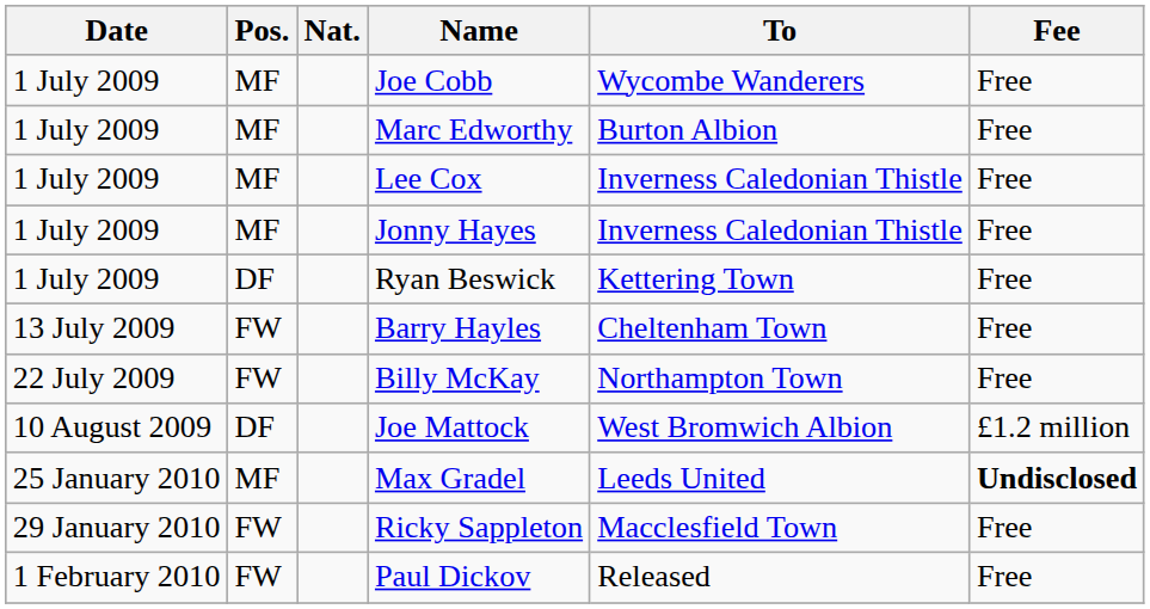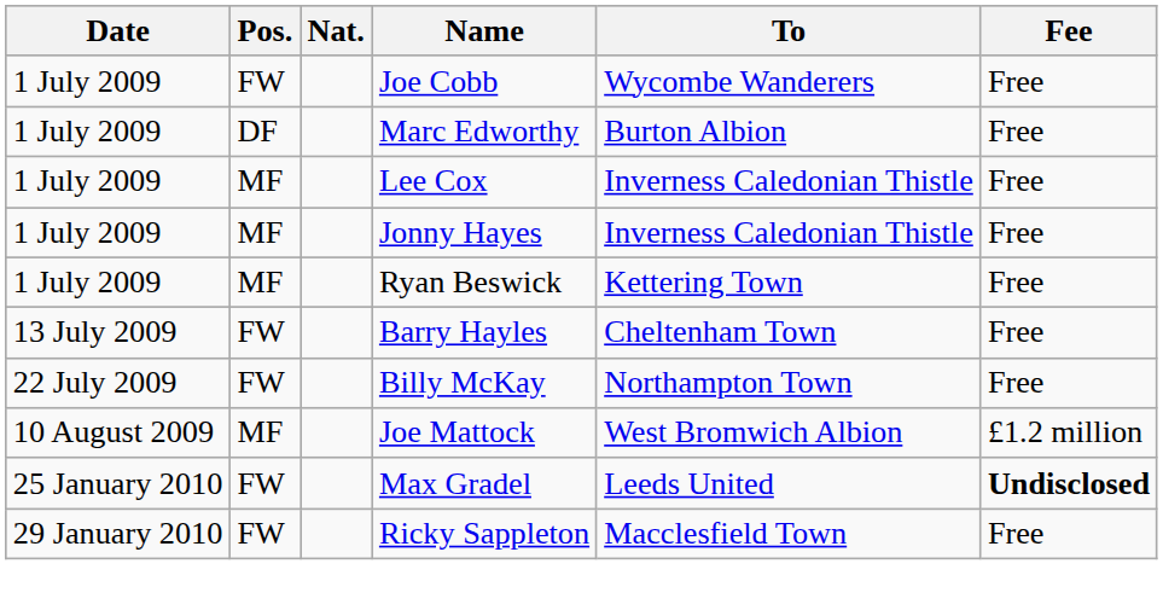Joe Cobb | Pos.: MF -> FW
Marc Edworthy | Pos.: MF -> DF
Ryan Beswick | Pos.: DF -> MF
Joe Mattock | Pos.: DF -> MF
Max Gradel | Pos.: MF -> FW
- row: 1 February 2010 | FW | Paul Dickov | Released | Free
